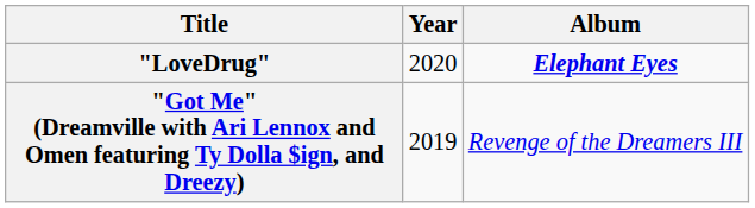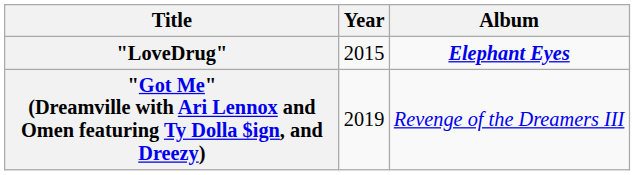"LoveDrug" | Year: 2020 -> 2015
